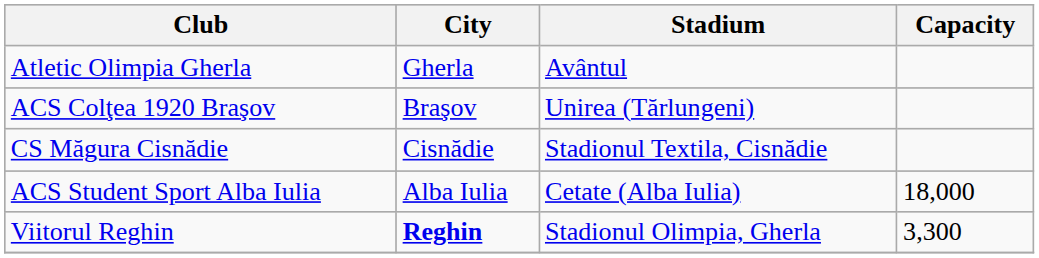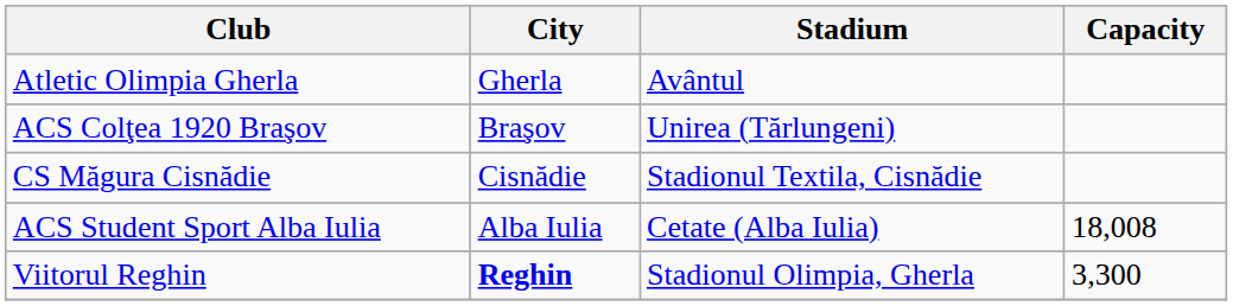ACS Student Sport Alba Iulia | Capacity: 18,000 -> 18,008
